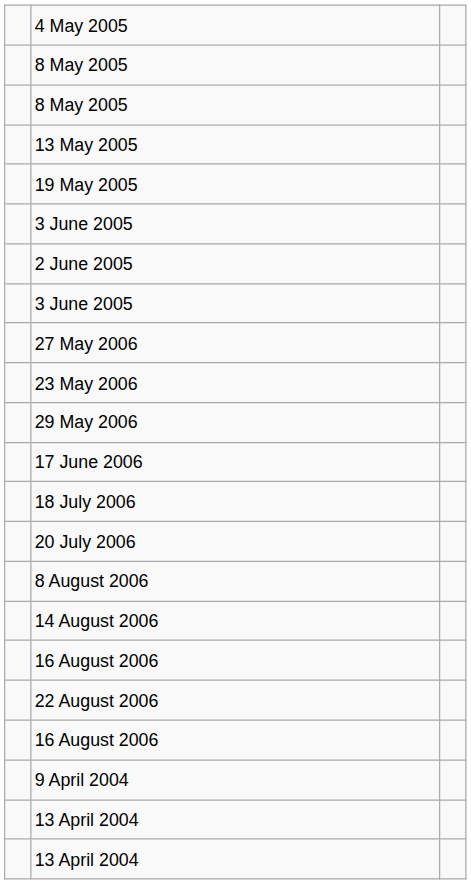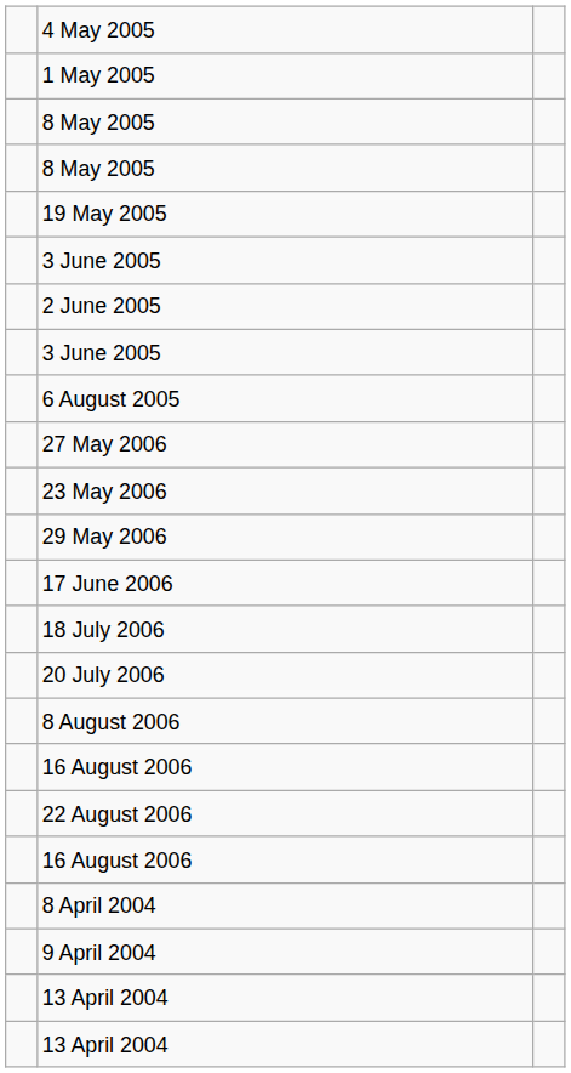+ row: 1 May 2005
- row: 13 May 2005
+ row: 6 August 2005
- row: 14 August 2006
+ row: 8 April 2004
